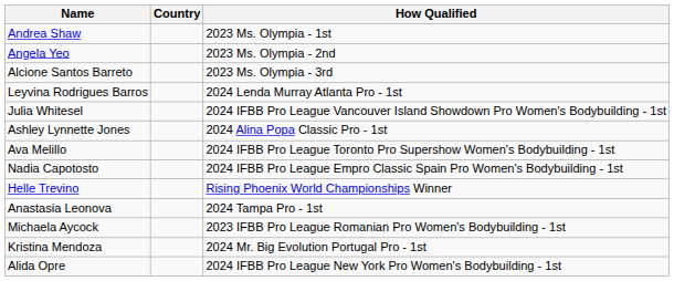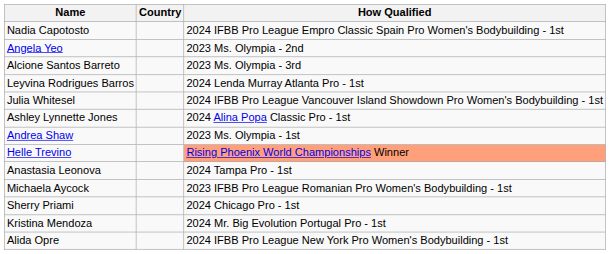rows swapped: Andrea Shaw <-> Nadia Capotosto
- row: Ava Melillo | 2024 IFBB Pro League Toronto Pro Supershow Women's Bodybuilding - 1st
Helle Trevino | How Qualified: no background -> lightsalmon background
+ row: Sherry Priami | 2024 Chicago Pro - 1st
